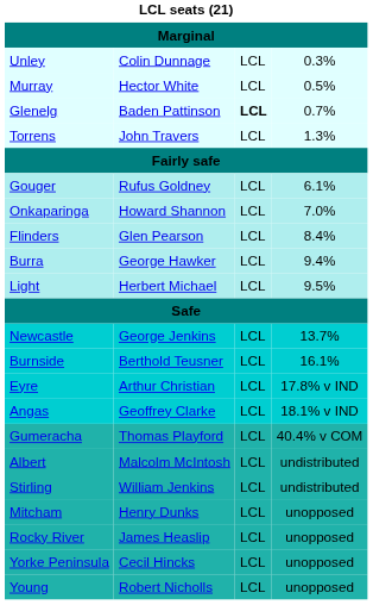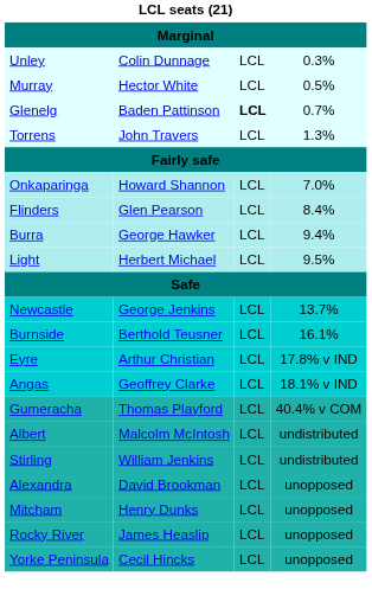- row: Gouger | Rufus Goldney | LCL | 6.1%
+ row: Alexandra | David Brookman | LCL | unopposed
- row: Young | Robert Nicholls | LCL | unopposed
